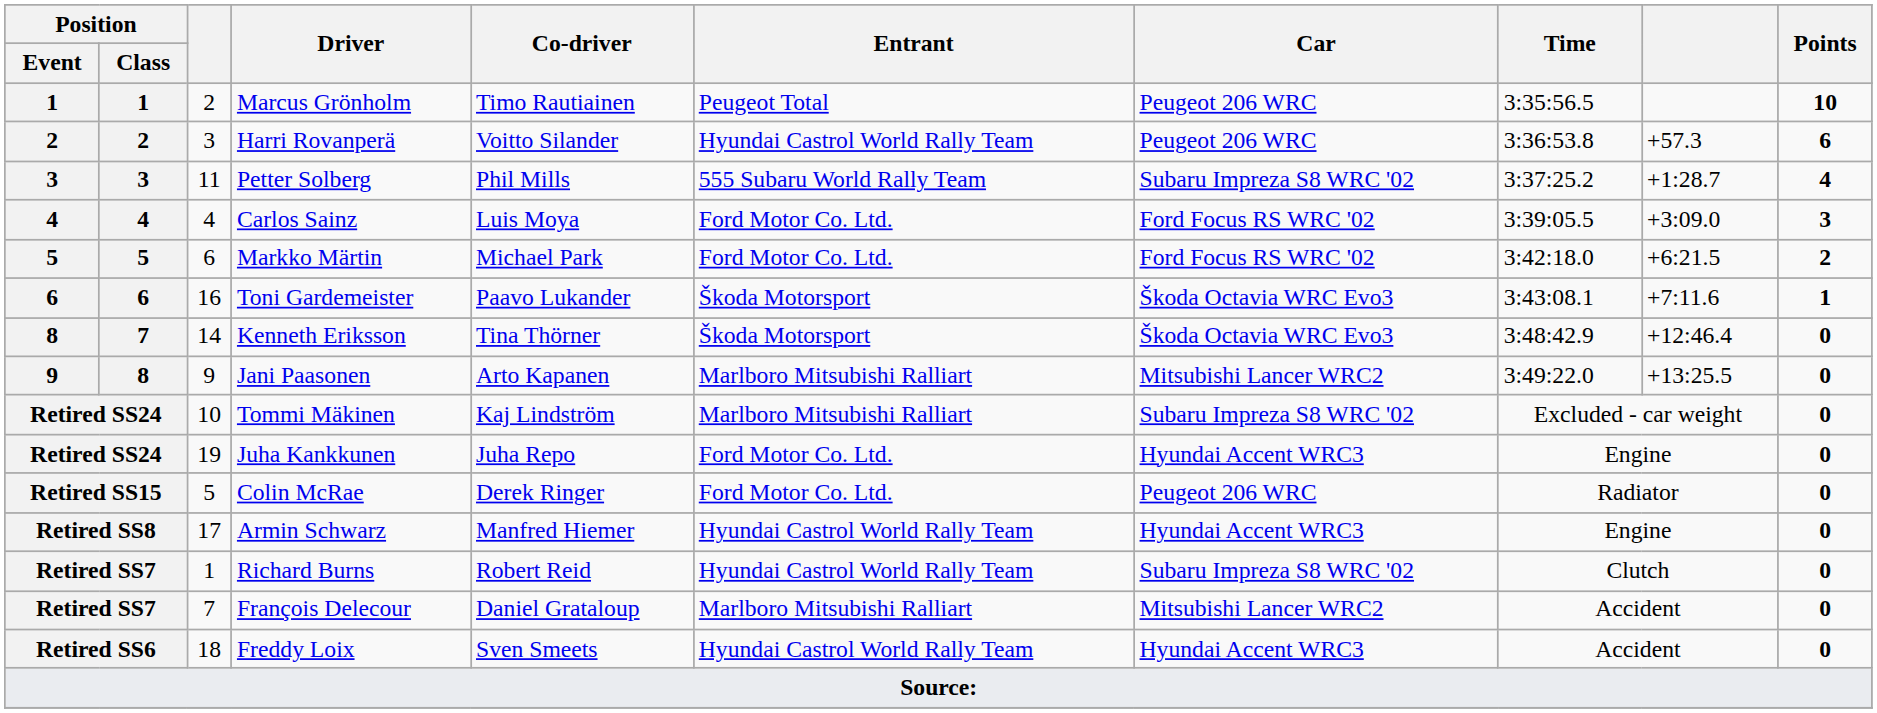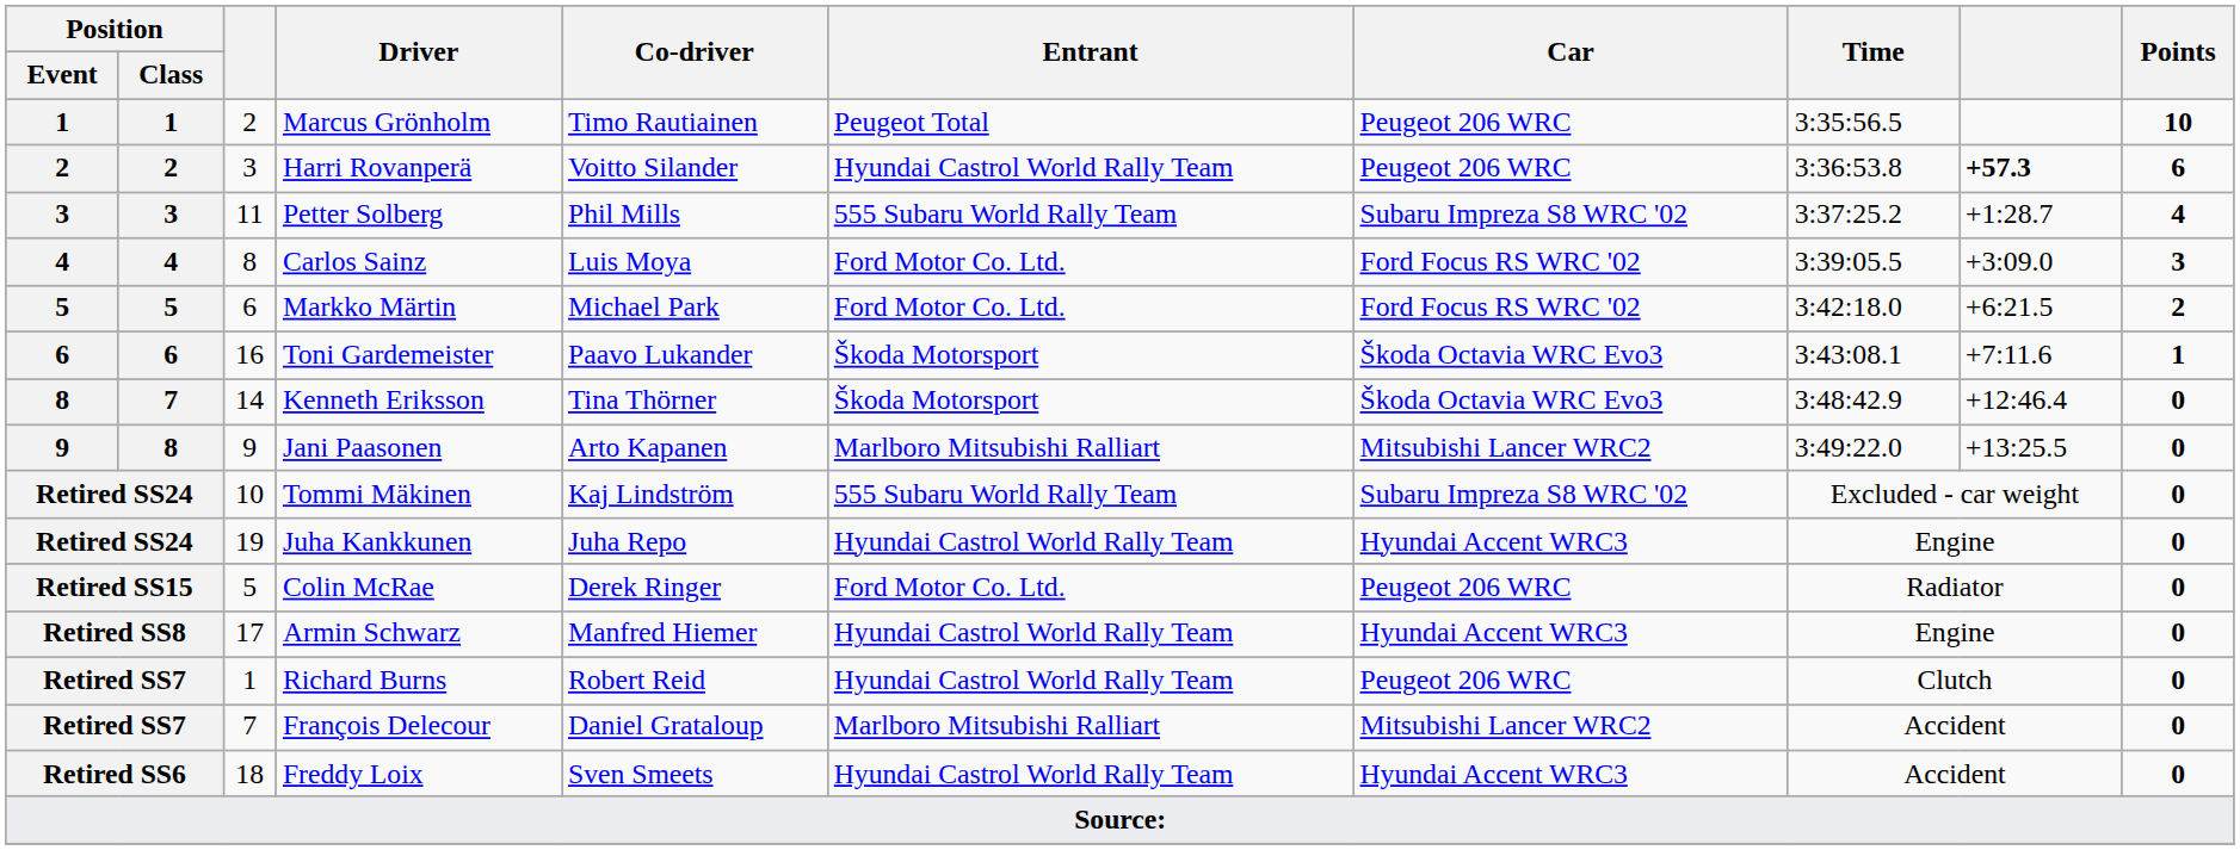Harri Rovanperä | column 9: normal -> bold
Carlos Sainz | column 3: 4 -> 8
Tommi Mäkinen | Entrant: Marlboro Mitsubishi Ralliart -> 555 Subaru World Rally Team
Juha Kankkunen | Entrant: Ford Motor Co. Ltd. -> Hyundai Castrol World Rally Team
Richard Burns | Car: Subaru Impreza S8 WRC '02 -> Peugeot 206 WRC
